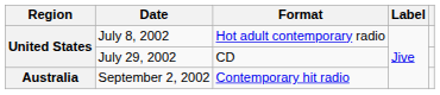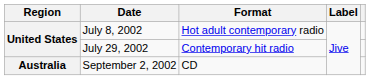July 29, 2002 | Format: CD -> Contemporary hit radio
September 2, 2002 | Format: Contemporary hit radio -> CD
